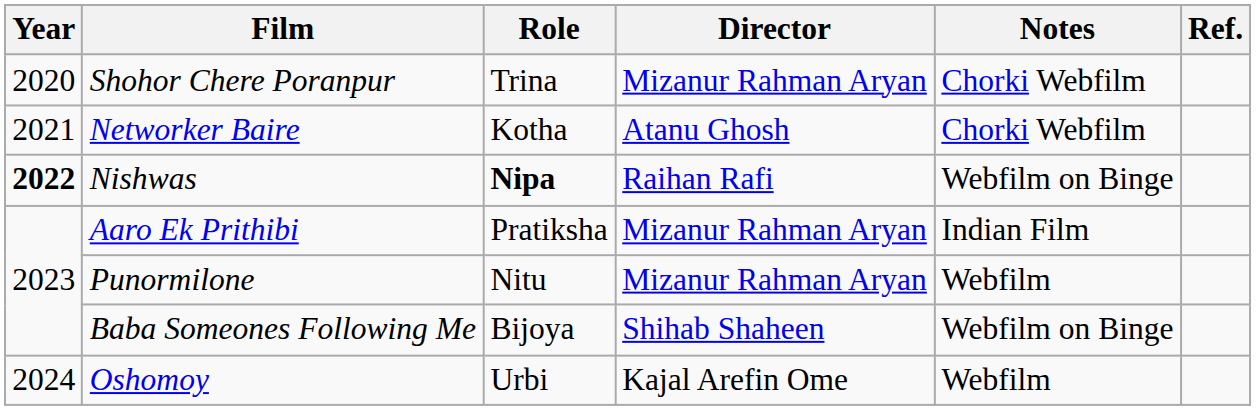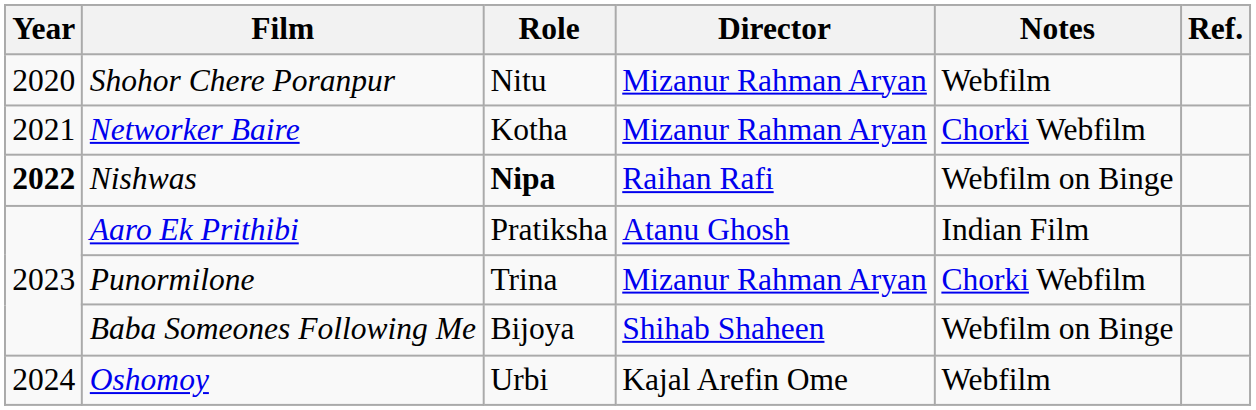Shohor Chere Poranpur | Role: Trina -> Nitu
Shohor Chere Poranpur | Notes: Chorki Webfilm -> Webfilm
Networker Baire | Director: Atanu Ghosh -> Mizanur Rahman Aryan
Aaro Ek Prithibi | Director: Mizanur Rahman Aryan -> Atanu Ghosh
Punormilone | Role: Nitu -> Trina
Punormilone | Notes: Webfilm -> Chorki Webfilm
